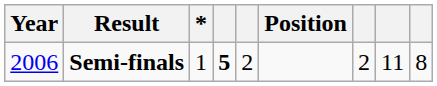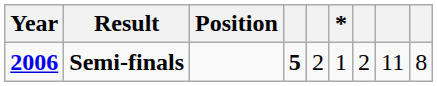columns swapped: Position <-> *
Semi-finals | Year: normal -> bold
